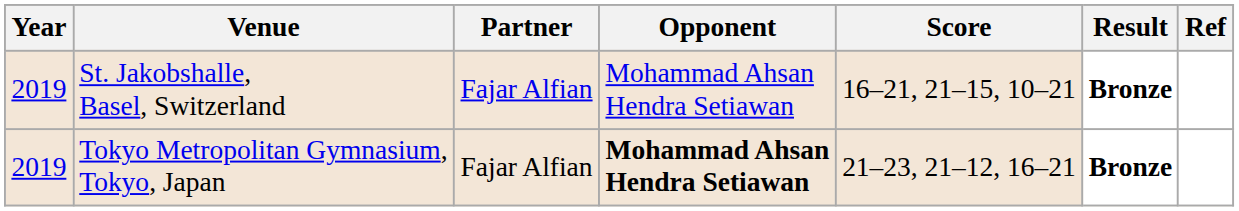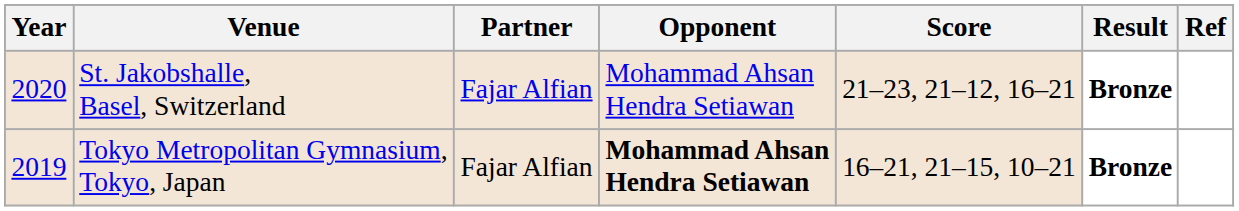St. Jakobshalle, Basel, Switzerland | Year: 2019 -> 2020
St. Jakobshalle, Basel, Switzerland | Score: 16–21, 21–15, 10–21 -> 21–23, 21–12, 16–21
Tokyo Metropolitan Gymnasium, Tokyo, Japan | Score: 21–23, 21–12, 16–21 -> 16–21, 21–15, 10–21
